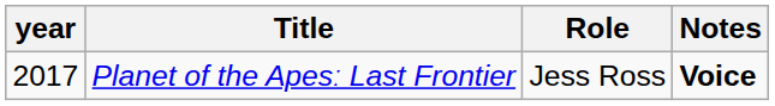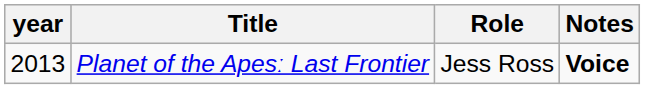Planet of the Apesː Last Frontier | year: 2017 -> 2013
